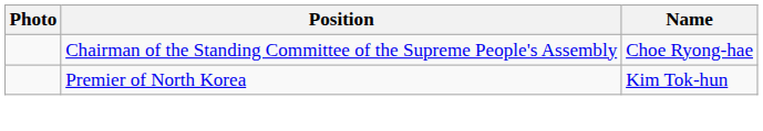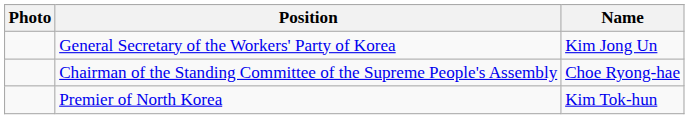+ row: General Secretary of the Workers' Party of Korea | Kim Jong Un
